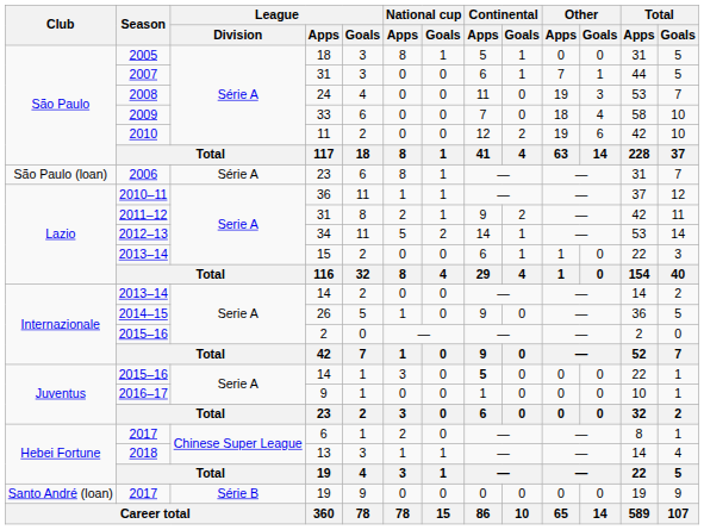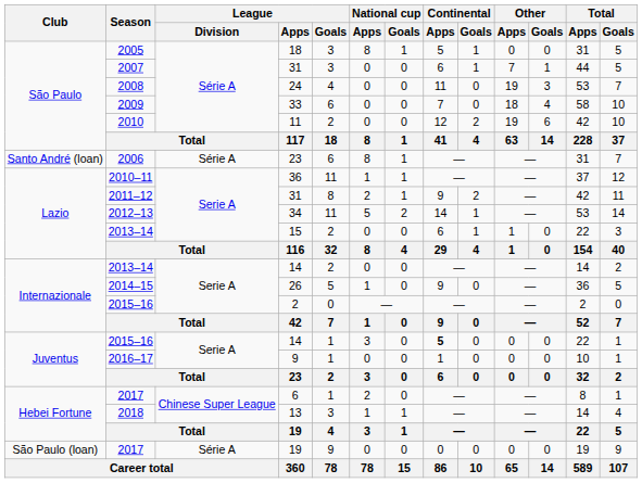2006 / 23 | Club: São Paulo (loan) -> Santo André (loan)
2017 / 19 | Club: Santo André (loan) -> São Paulo (loan)
2017 / 19 | League / Division: Série B -> Série A
